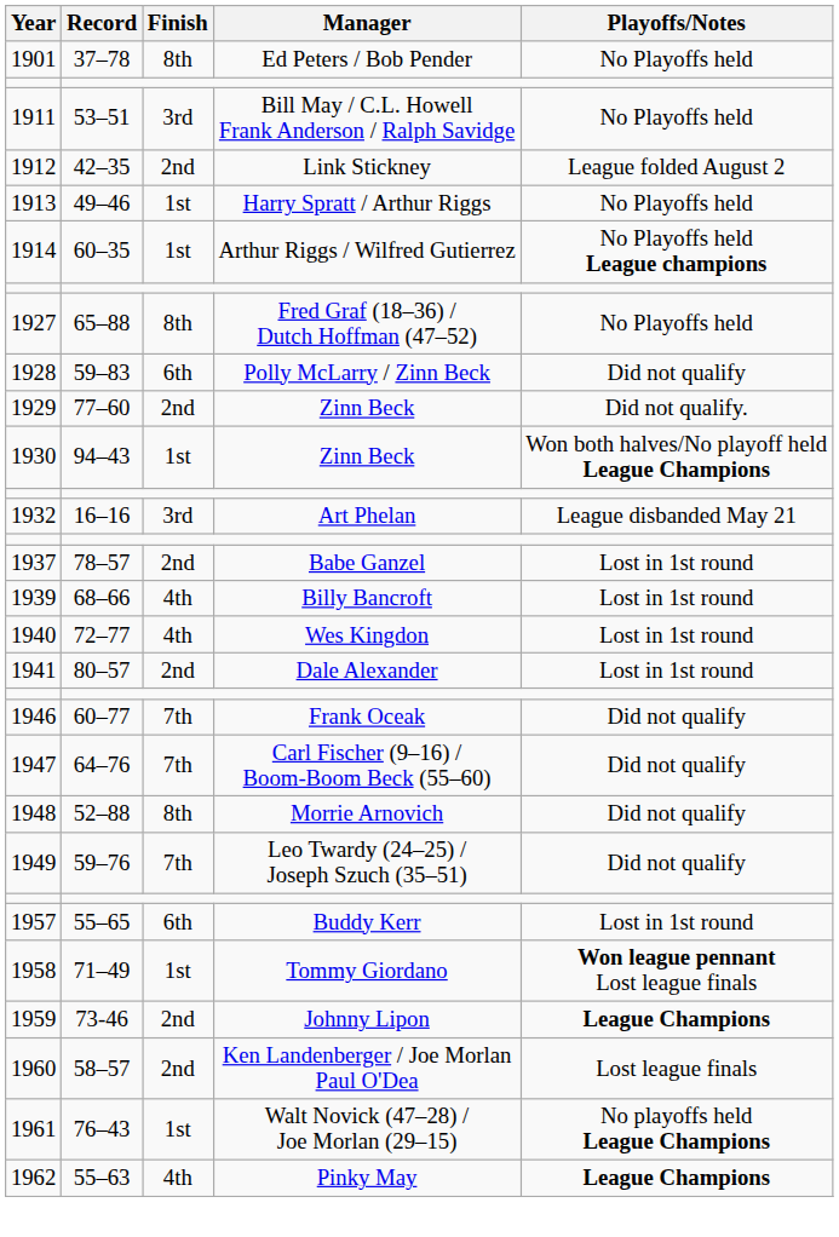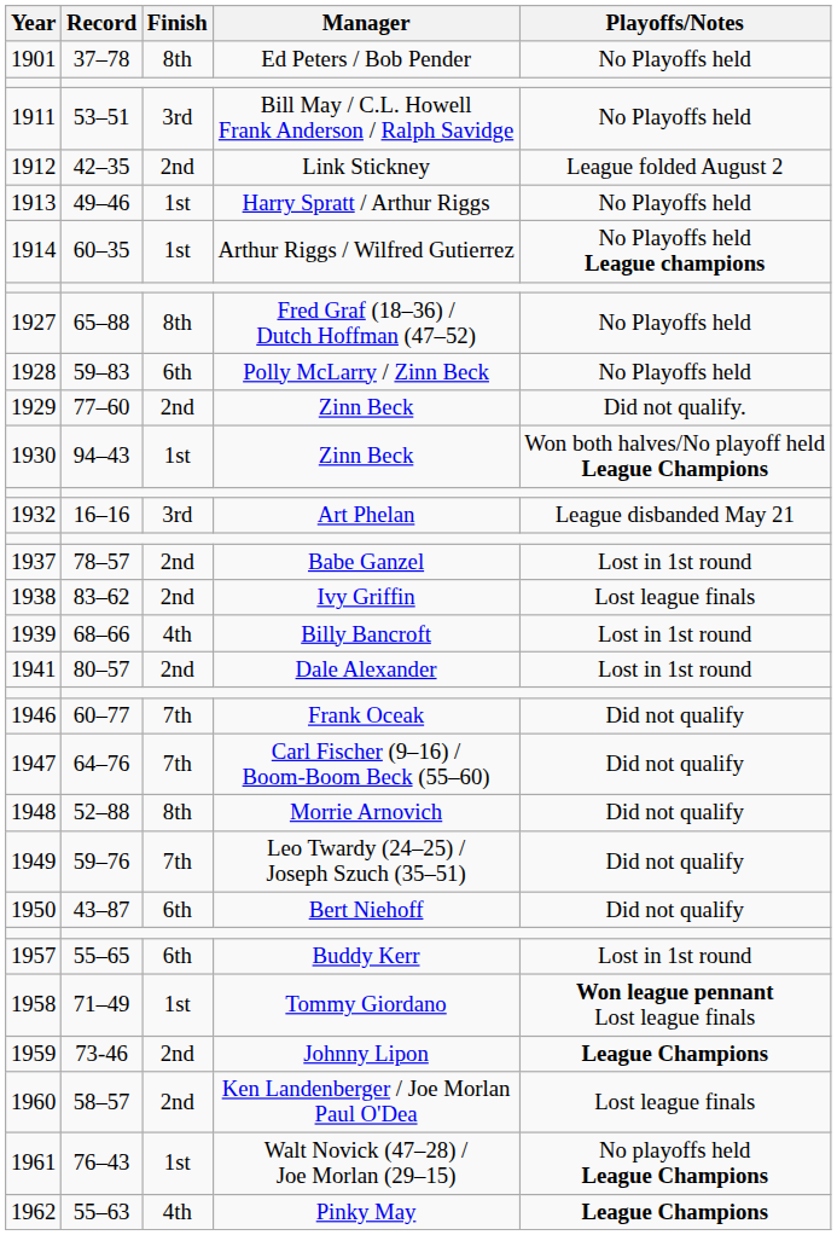1928 | Playoffs/Notes: Did not qualify -> No Playoffs held
+ row: 1938 | 83–62 | 2nd | Ivy Griffin | Lost league finals
- row: 1940 | 72–77 | 4th | Wes Kingdon | Lost in 1st round
+ row: 1950 | 43–87 | 6th | Bert Niehoff | Did not qualify
